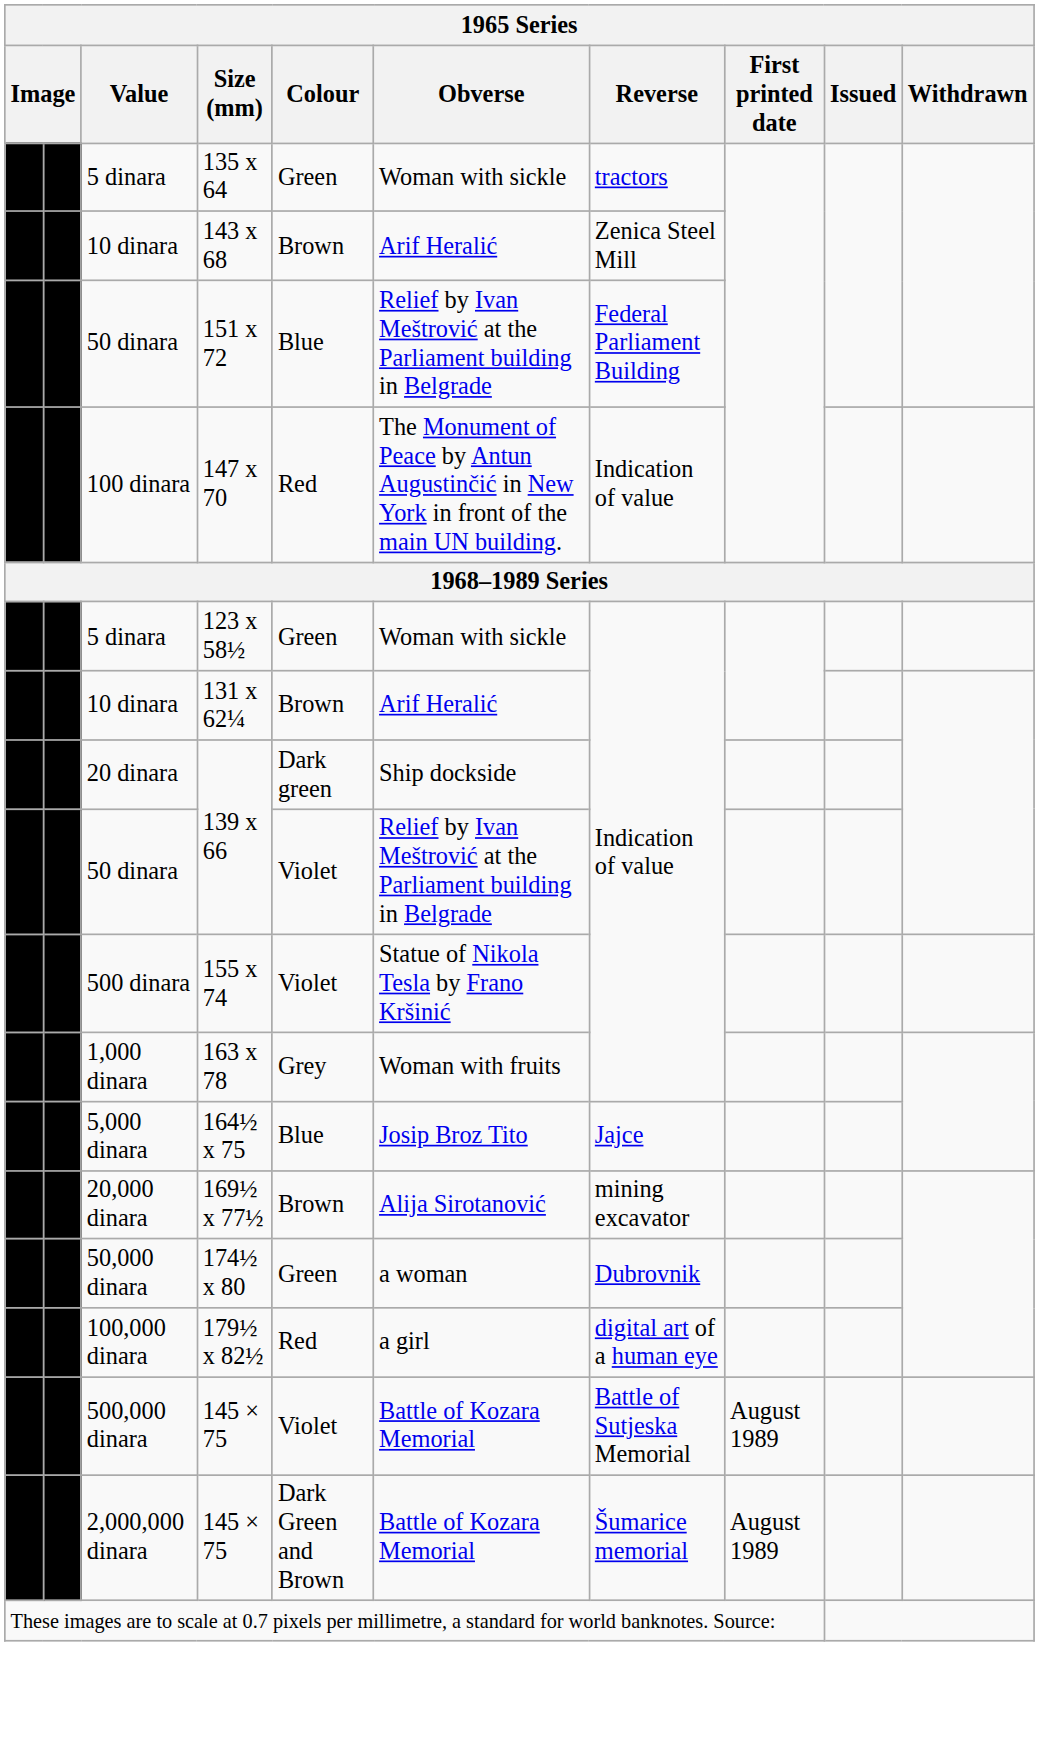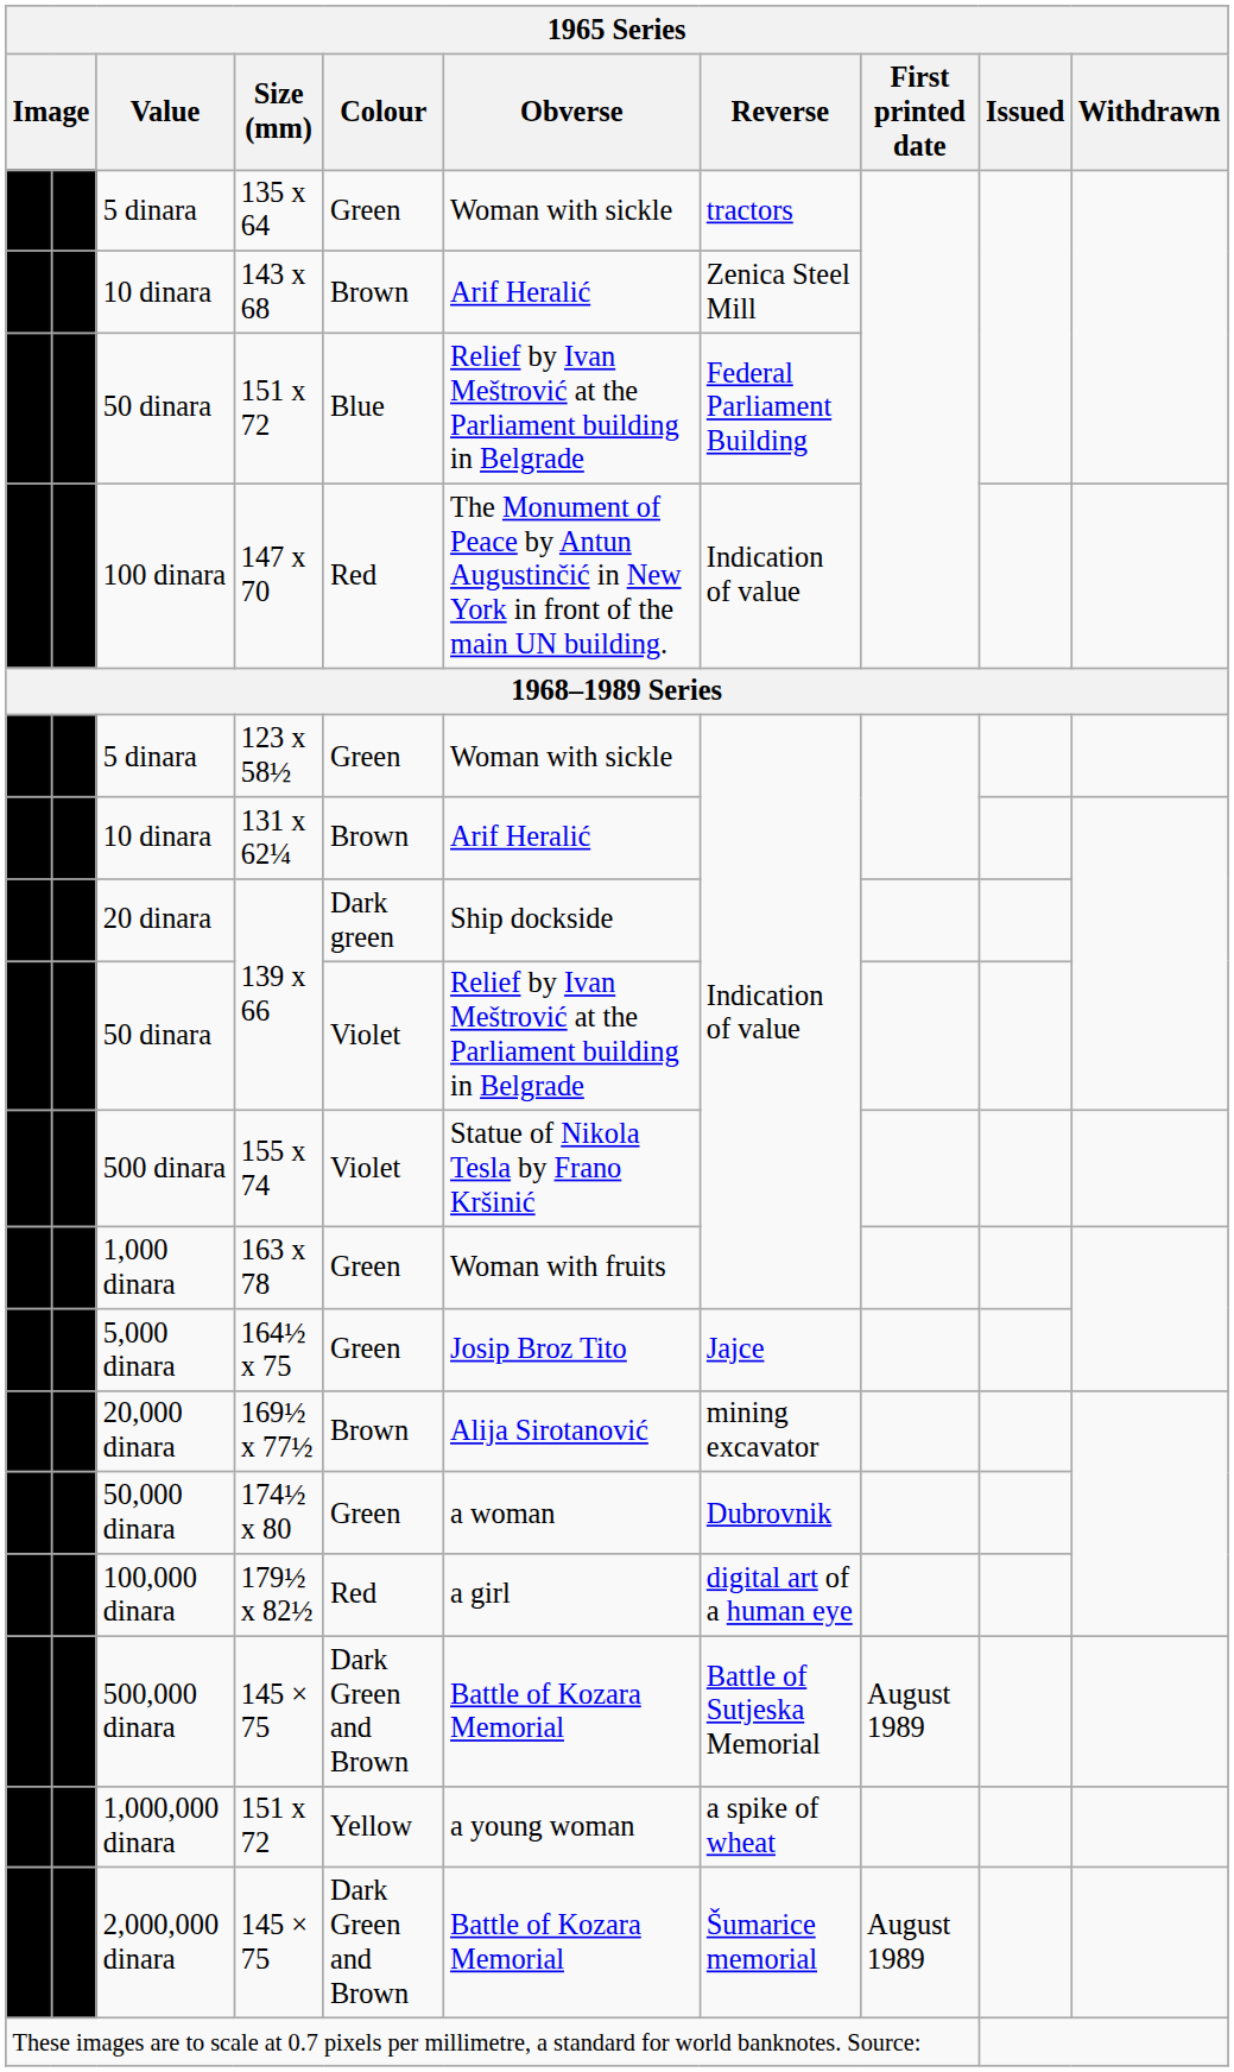1,000 dinara | Colour: Grey -> Green
5,000 dinara | Colour: Blue -> Green
500,000 dinara | Colour: Violet -> Dark Green and Brown
+ row: 1,000,000 dinara | 151 x 72 | Yellow | a young woman | a spike of wheat
